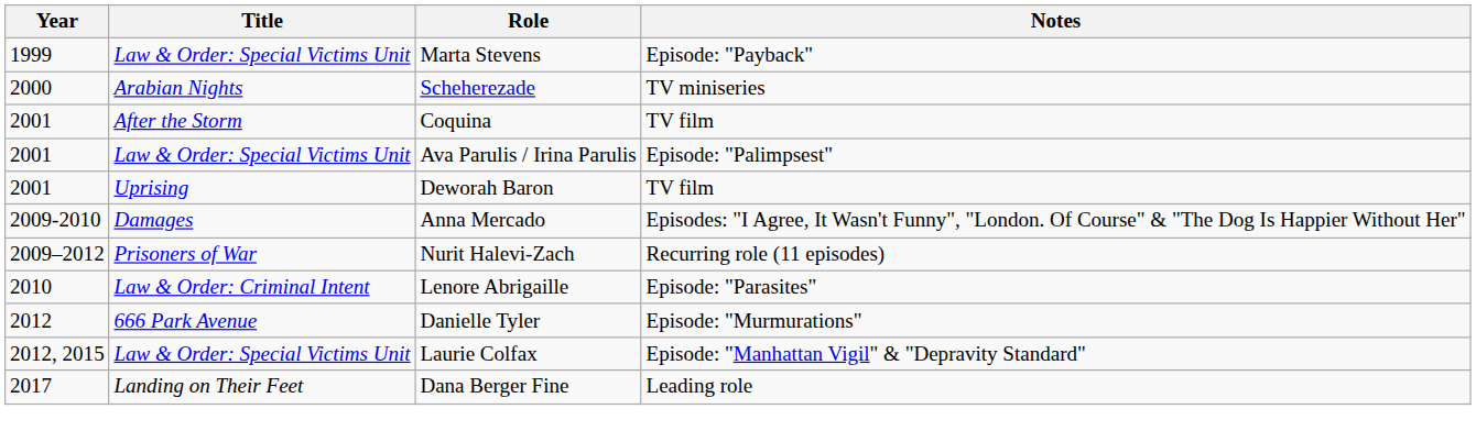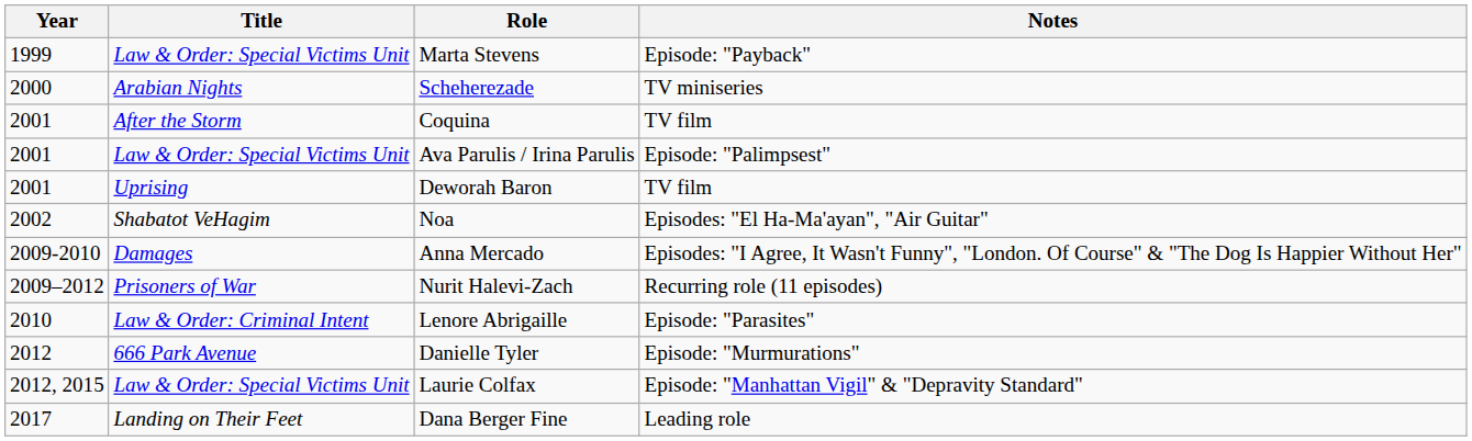+ row: 2002 | Shabatot VeHagim | Noa | Episodes: "El Ha-Ma'ayan", "Air Guitar"
